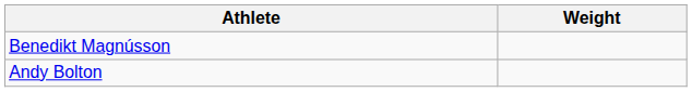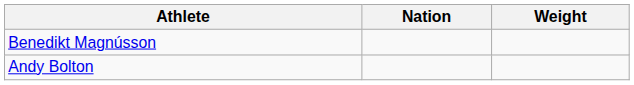+ column: Nation
